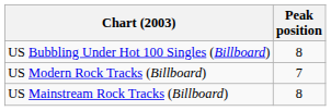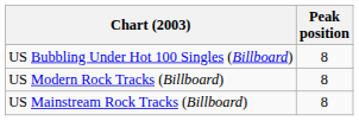US Modern Rock Tracks (Billboard) | Peak position: 7 -> 8
